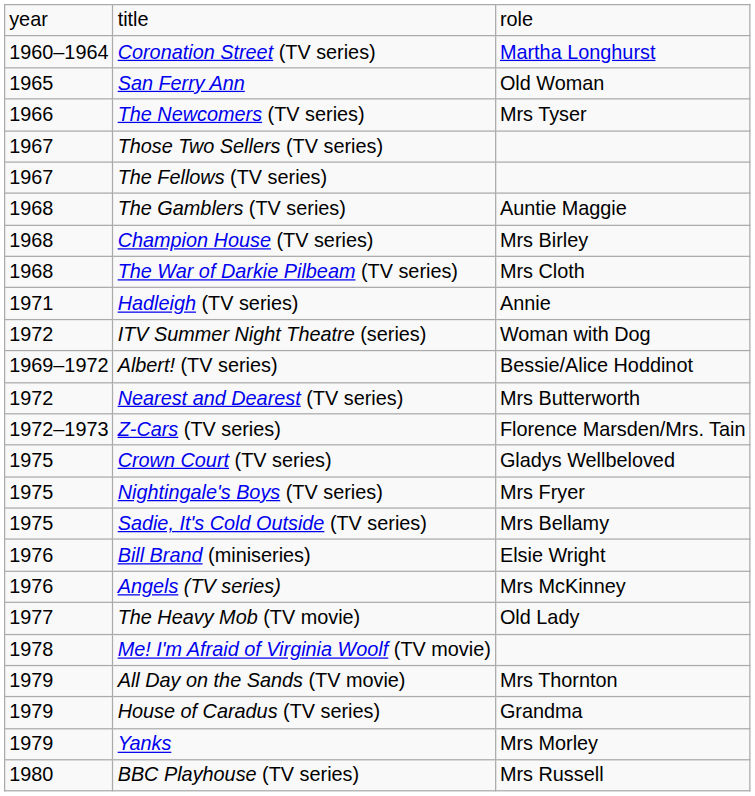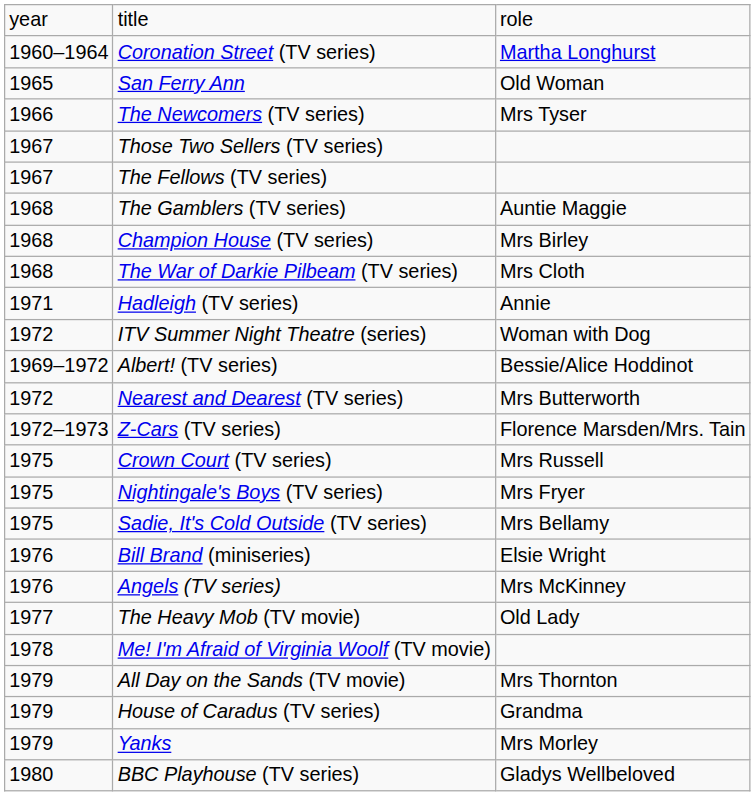Crown Court (TV series) | column 3: Gladys Wellbeloved -> Mrs Russell
BBC Playhouse (TV series) | column 3: Mrs Russell -> Gladys Wellbeloved
